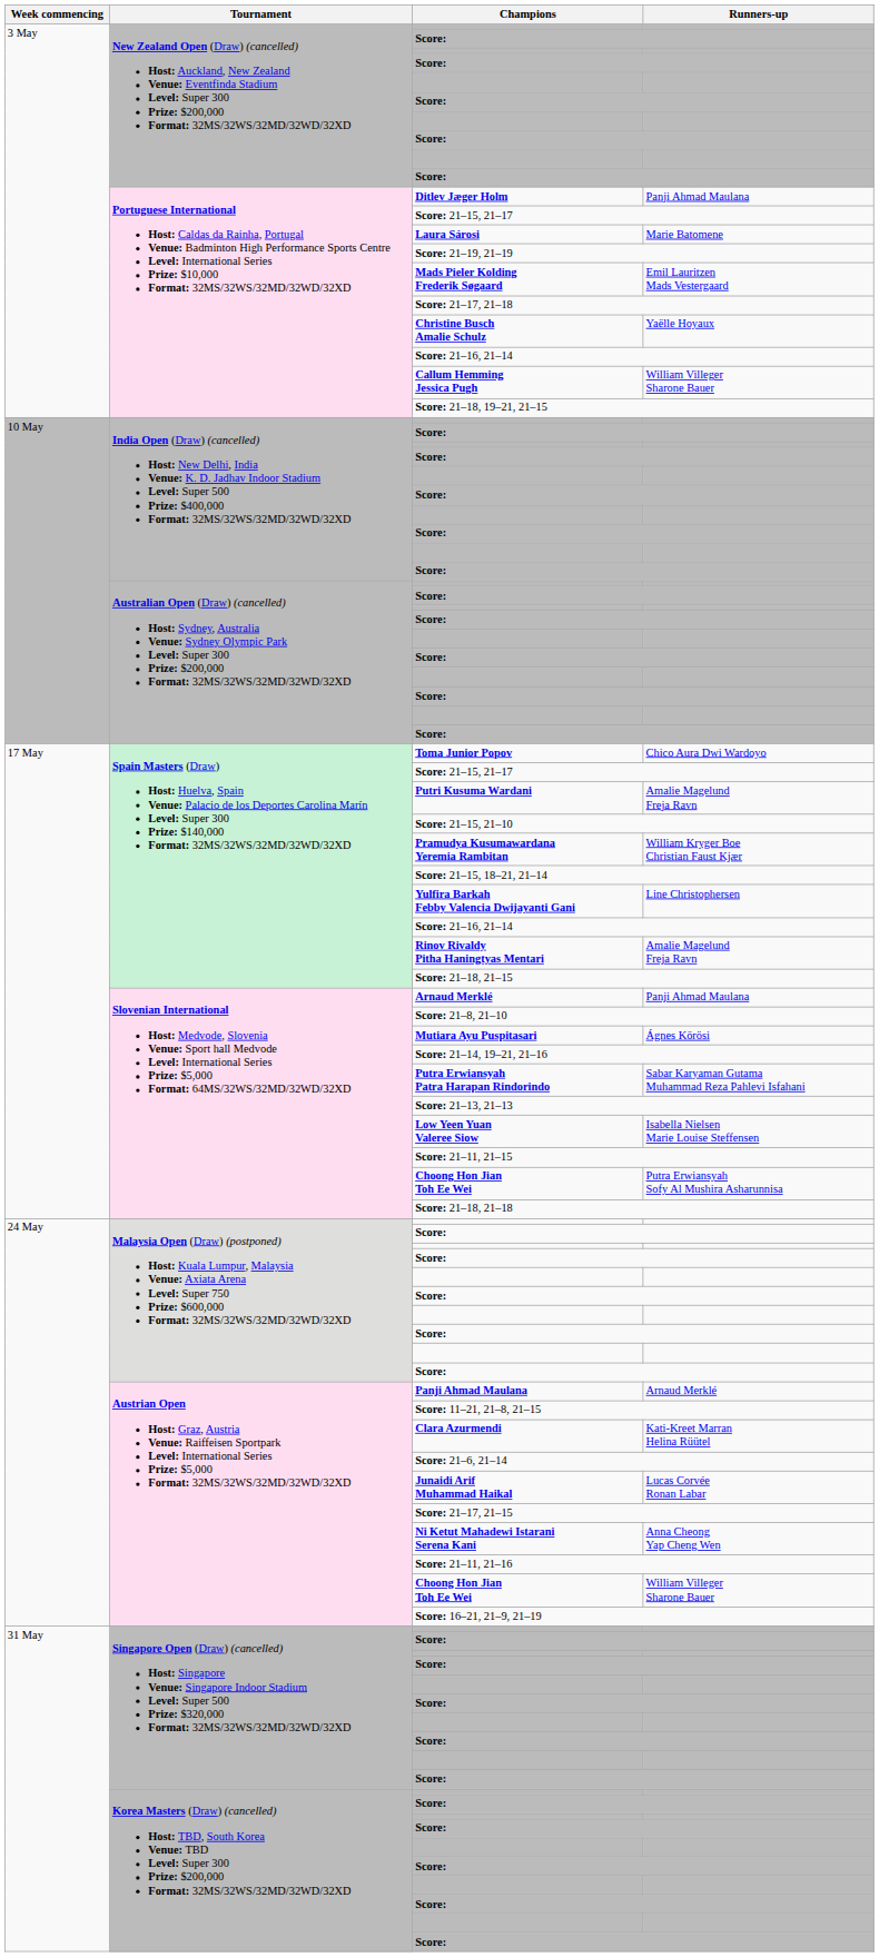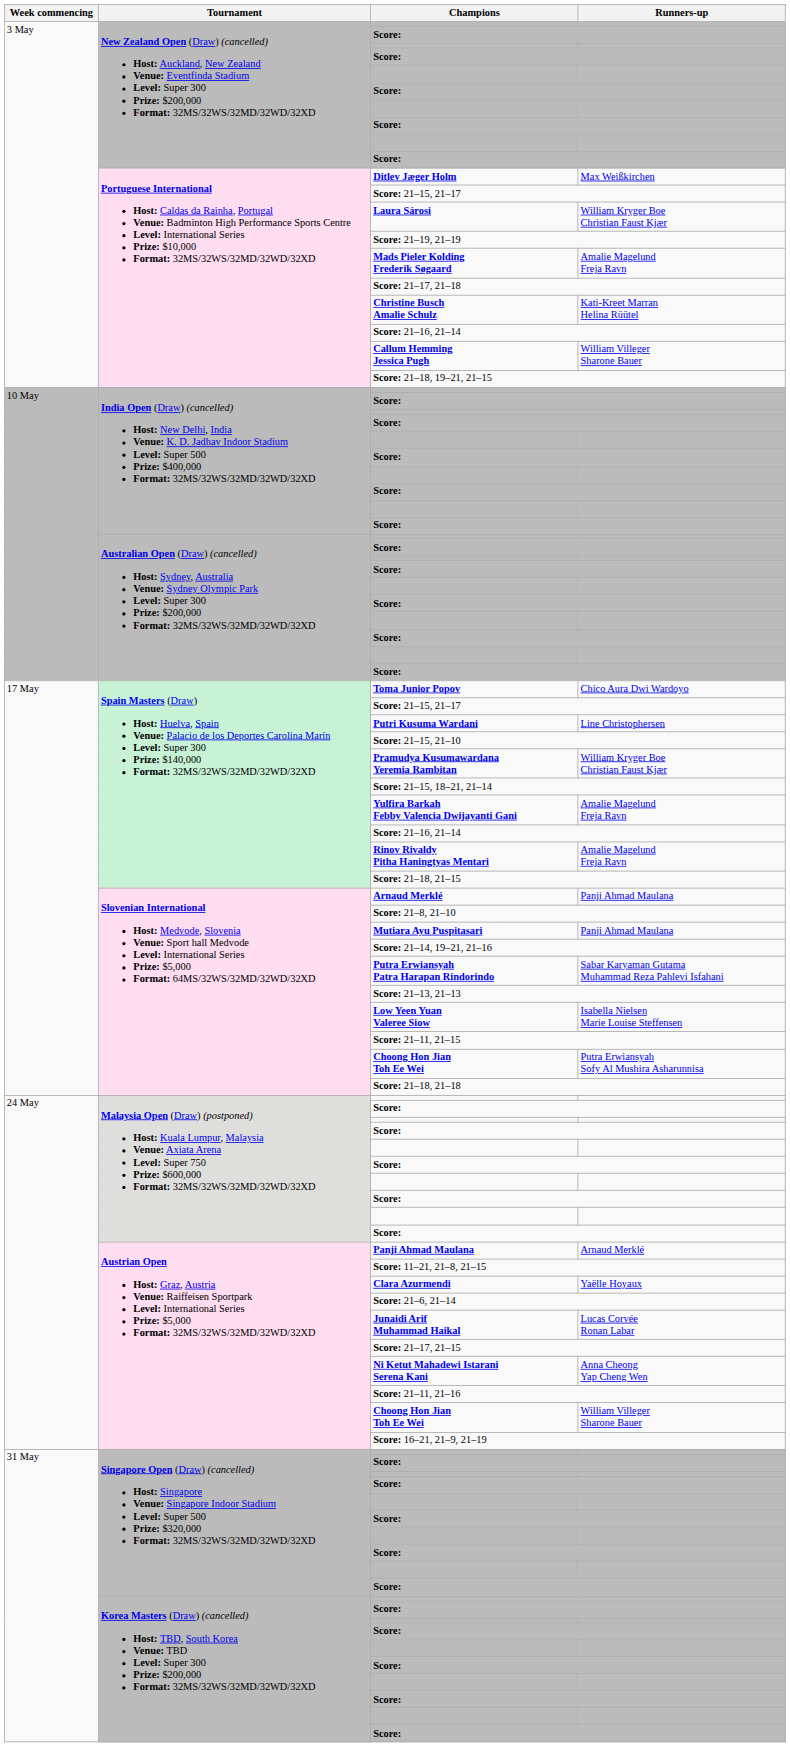Ditlev Jæger Holm | Runners-up: Panji Ahmad Maulana -> Max Weißkirchen
Laura Sárosi | Runners-up: Marie Batomene -> William Kryger Boe Christian Faust Kjær
Mads Pieler Kolding Frederik Søgaard | Runners-up: Emil Lauritzen Mads Vestergaard -> Amalie Magelund Freja Ravn
Christine Busch Amalie Schulz | Runners-up: Yaëlle Hoyaux -> Kati-Kreet Marran Helina Rüütel
Putri Kusuma Wardani | Runners-up: Amalie Magelund Freja Ravn -> Line Christophersen
Yulfira Barkah Febby Valencia Dwijayanti Gani | Runners-up: Line Christophersen -> Amalie Magelund Freja Ravn
Mutiara Ayu Puspitasari | Runners-up: Ágnes Körösi -> Panji Ahmad Maulana
Clara Azurmendi | Runners-up: Kati-Kreet Marran Helina Rüütel -> Yaëlle Hoyaux
